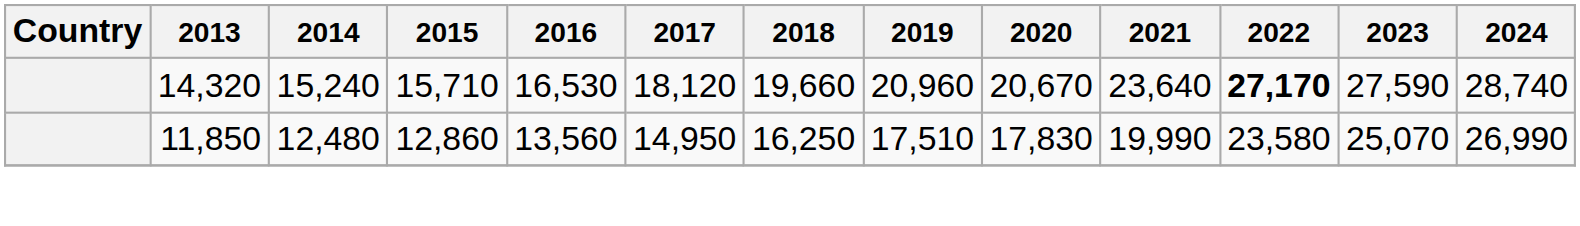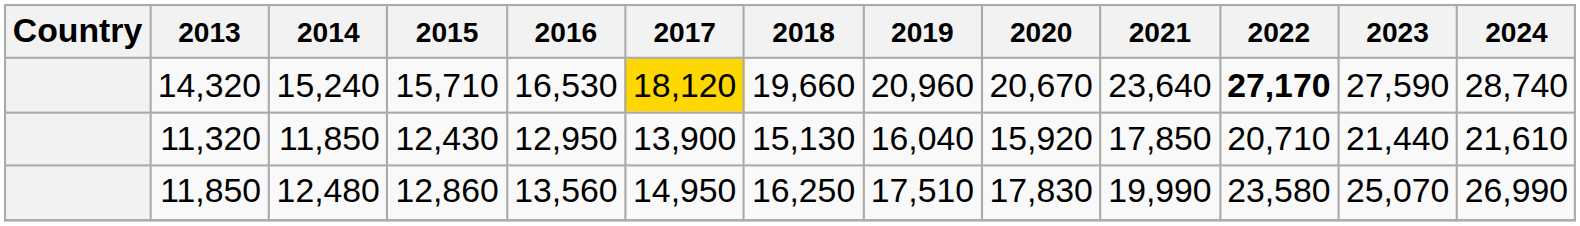14,320 | 2017: no background -> gold background
+ row: 11,320 | 11,850 | 12,430 | 12,950 | 13,900 | 15,130 | 16,040 | 15,920 | 17,850 | 20,710 | 21,440 | 21,610
